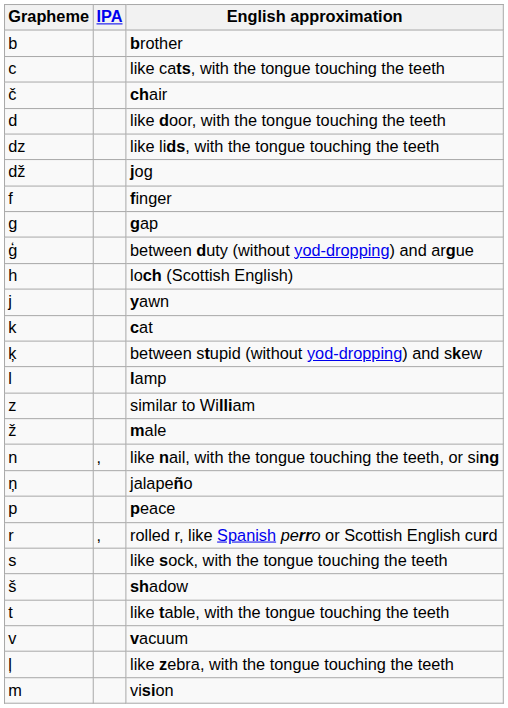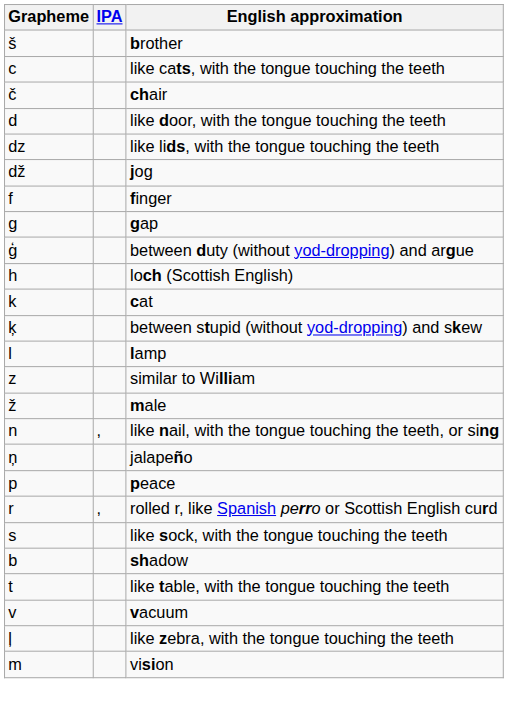brother | Grapheme: b -> š
- row: j | yawn
shadow | Grapheme: š -> b
